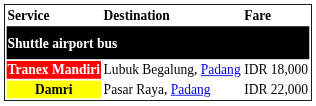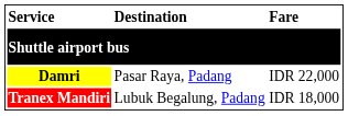rows swapped: Tranex Mandiri <-> Damri
